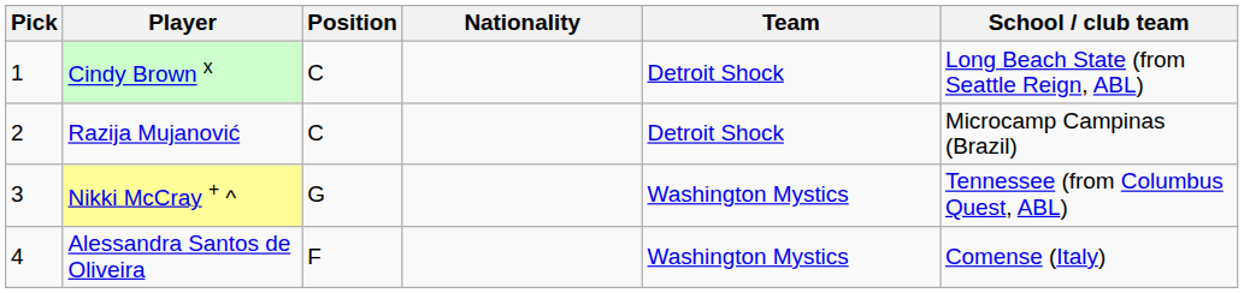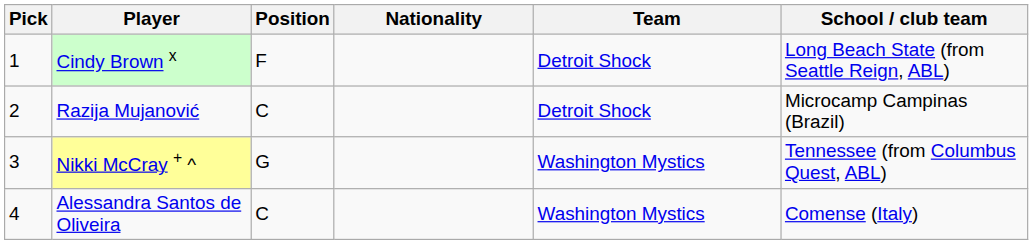Cindy Brown x | Position: C -> F
Alessandra Santos de Oliveira | Position: F -> C
